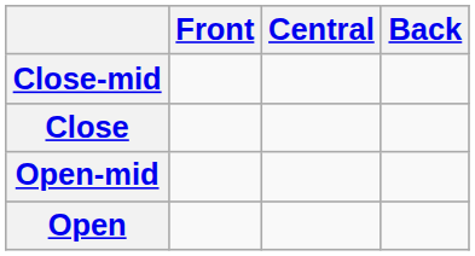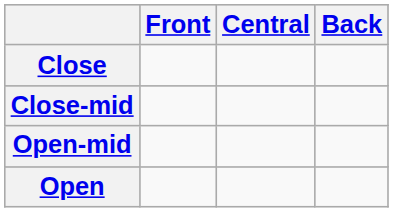rows swapped: Close <-> Close-mid
